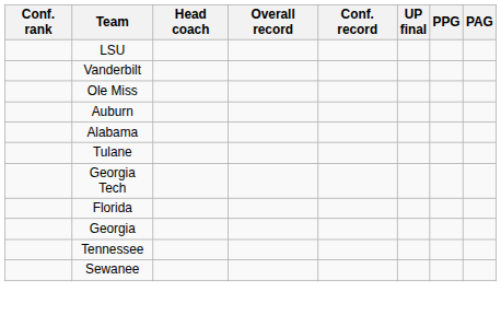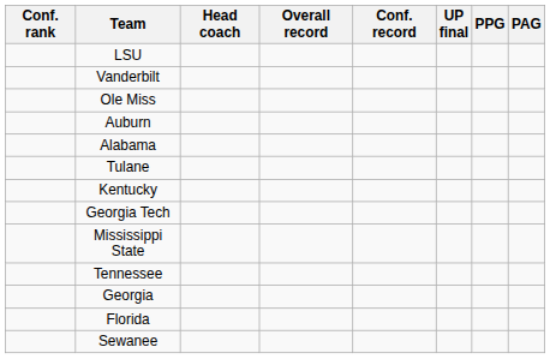+ row: Kentucky
+ row: Mississippi State
rows swapped: Tennessee <-> Florida
